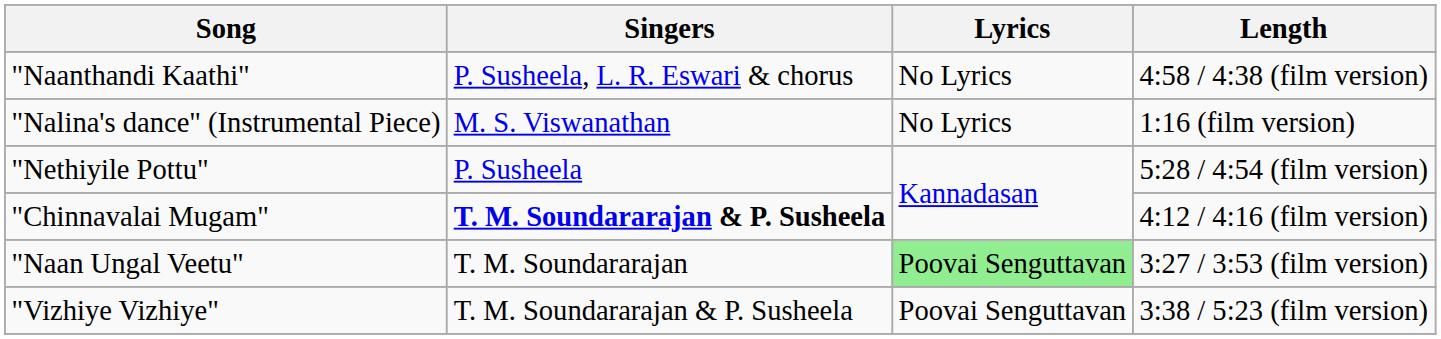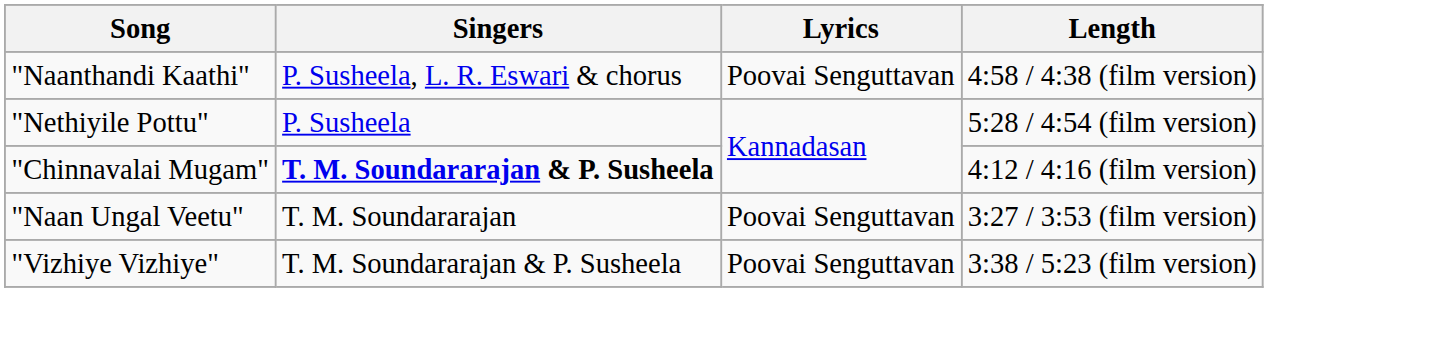"Naanthandi Kaathi" | Lyrics: No Lyrics -> Poovai Senguttavan
- row: "Nalina's dance" (Instrumental Piece) | M. S. Viswanathan | No Lyrics | 1:16 (film version)
"Naan Ungal Veetu" | Lyrics: lightgreen background -> no background
